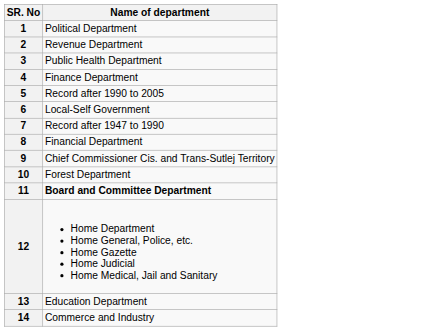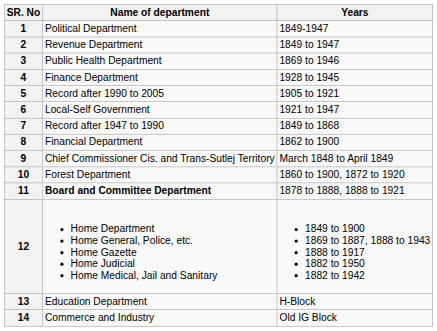+ column: Years | 1849-1947 | 1849 to 1947 | 1869 to 1946 | 1928 to 1945 | 1905 to 1921 | 1921 to 1947 | 1849 to 1868 | 1862 to 1900 | March 1848 to April 1849 | 1860 to 1900, 1872 to 1920 | 1878 to 1888, 1888 to 1921 | 1849 to 1900 1869 to 1887, 1888 to 1943 1888 to 1917 1882 to 1950 1882 to 1942 | H-Block | Old IG Block
